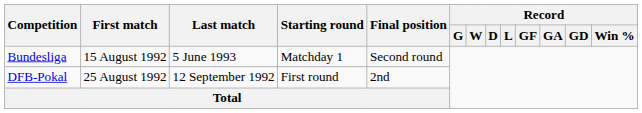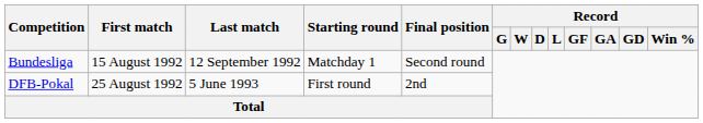Bundesliga | Last match: 5 June 1993 -> 12 September 1992
DFB-Pokal | Last match: 12 September 1992 -> 5 June 1993
